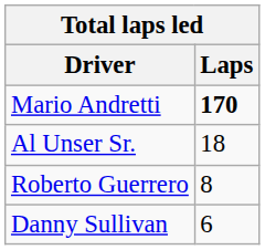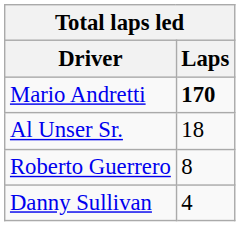Danny Sullivan | Laps: 6 -> 4
